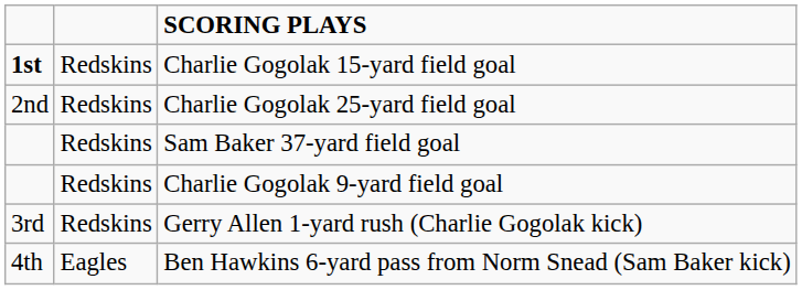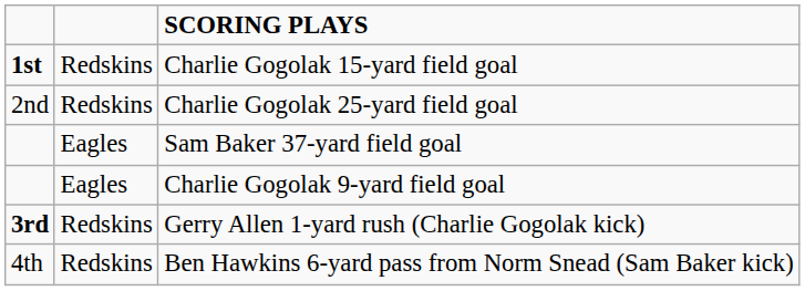Sam Baker 37-yard field goal | column 2: Redskins -> Eagles
Charlie Gogolak 9-yard field goal | column 2: Redskins -> Eagles
Gerry Allen 1-yard rush (Charlie Gogolak kick) | column 1: normal -> bold
Ben Hawkins 6-yard pass from Norm Snead (Sam Baker kick) | column 2: Eagles -> Redskins
